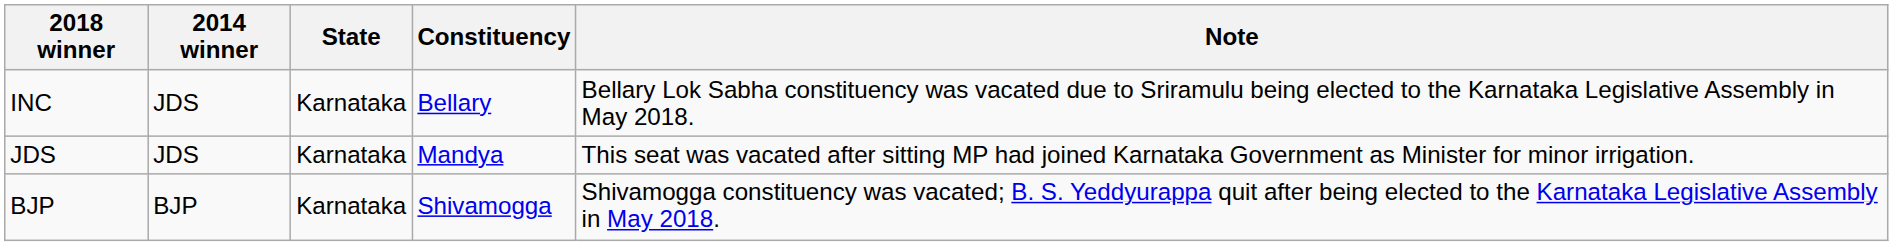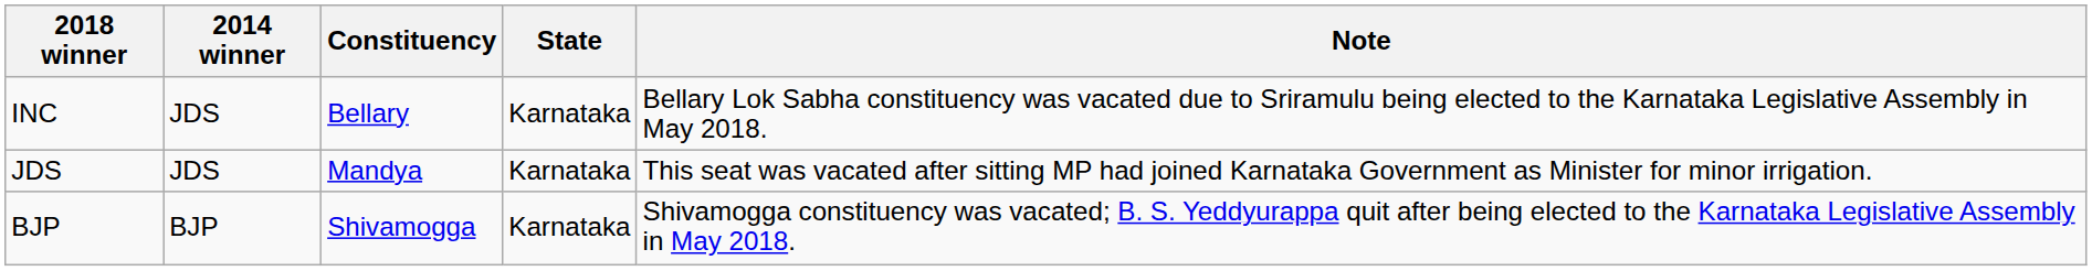columns swapped: State <-> Constituency
